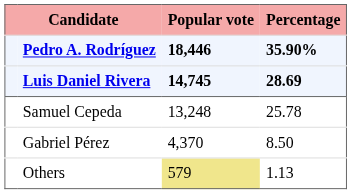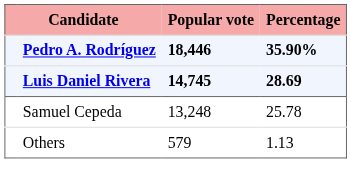- row: Gabriel Pérez | 4,370 | 8.50
Others | Popular vote: khaki background -> no background
